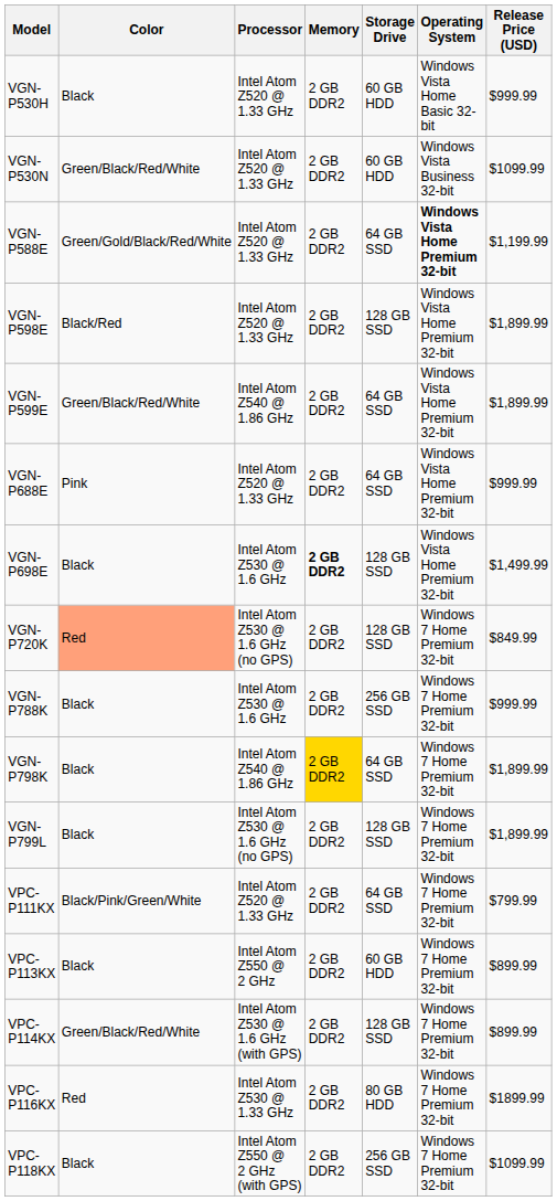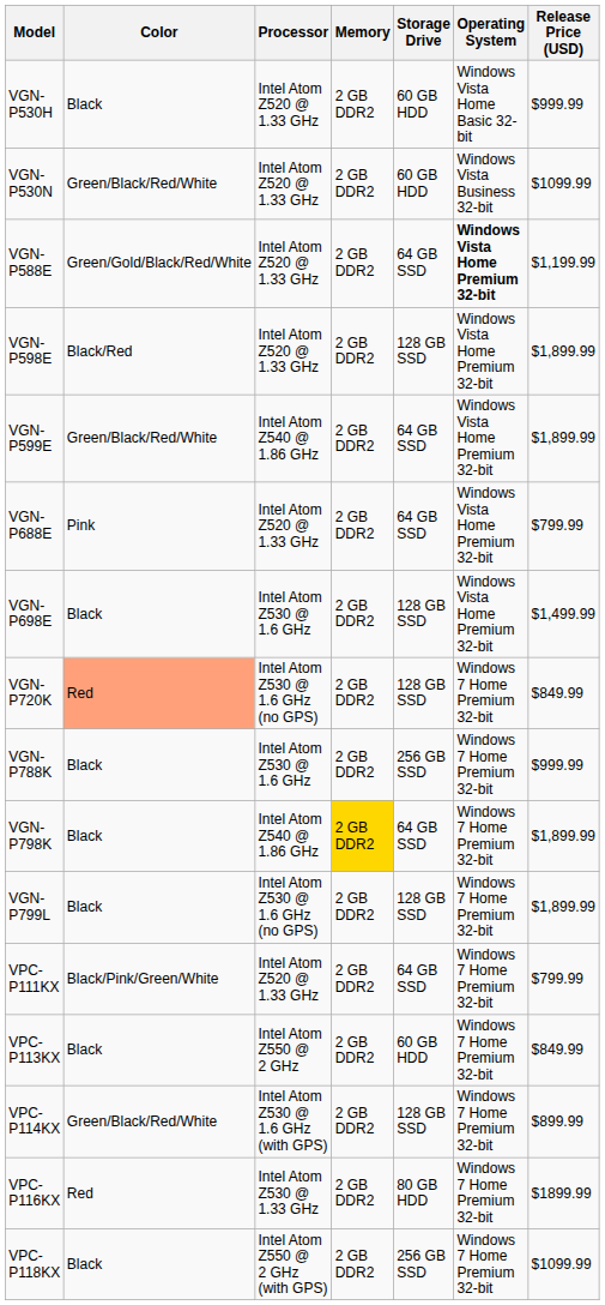VGN-P688E | Release Price (USD): $999.99 -> $799.99
VGN-P698E | Memory: bold -> normal
VPC-P113KX | Release Price (USD): $899.99 -> $849.99
